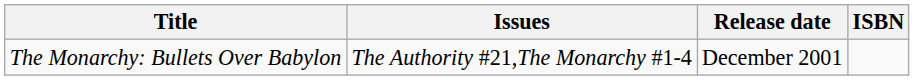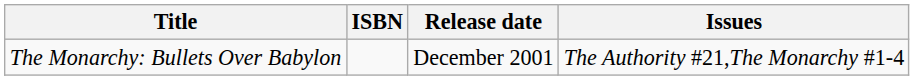columns swapped: ISBN <-> Issues
